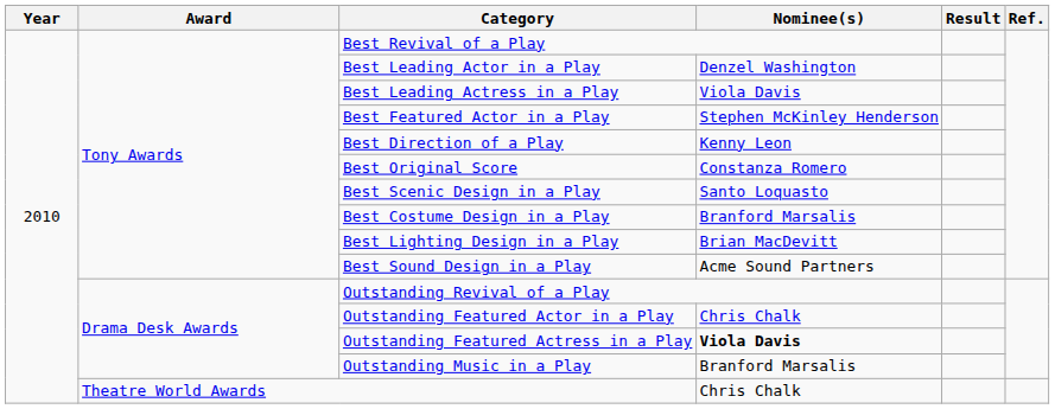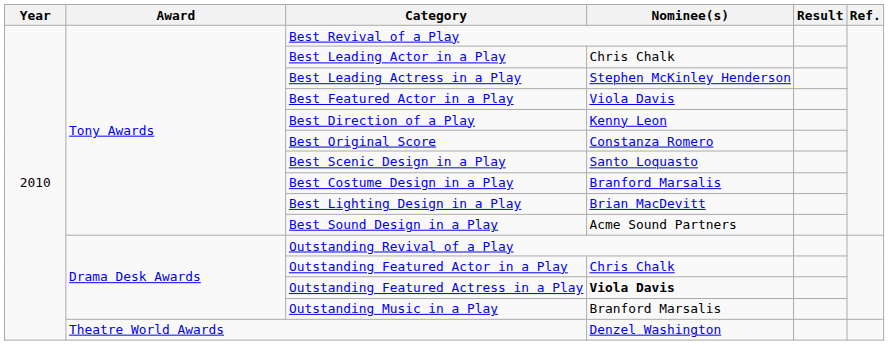Best Leading Actor in a Play | Nominee(s): Denzel Washington -> Chris Chalk
Best Leading Actress in a Play | Nominee(s): Viola Davis -> Stephen McKinley Henderson
Best Featured Actor in a Play | Nominee(s): Stephen McKinley Henderson -> Viola Davis
Theatre World Awards | Nominee(s): Chris Chalk -> Denzel Washington
